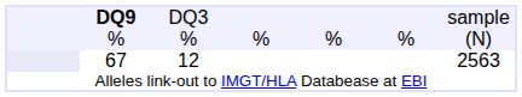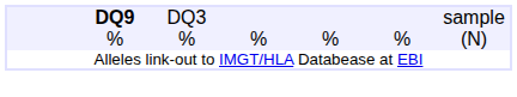- row: 67 | 12 | 2563
